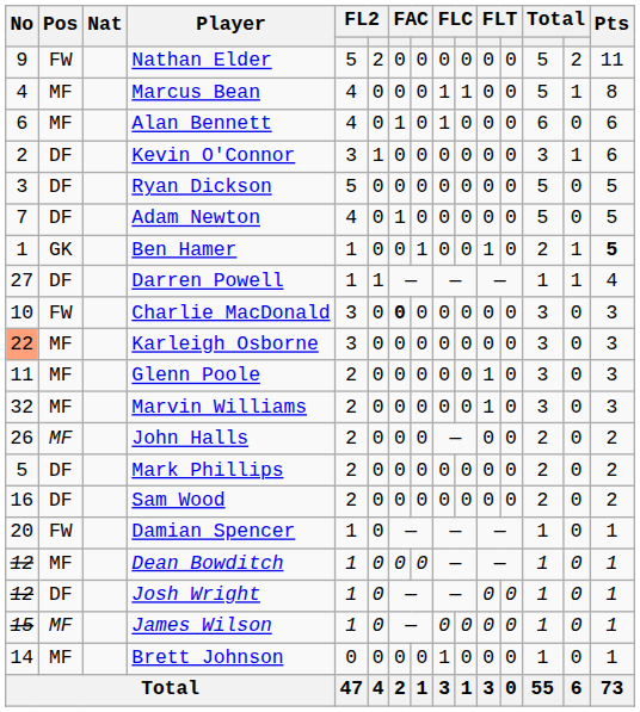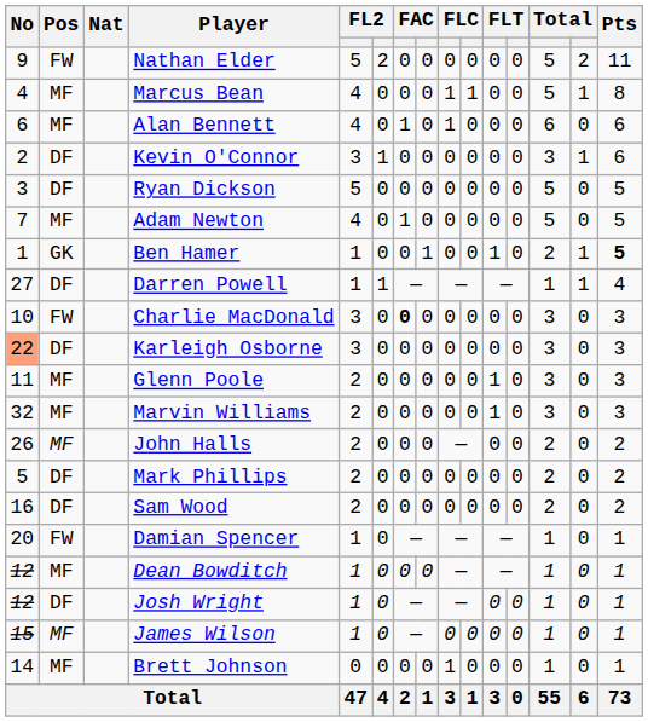Adam Newton | Pos: DF -> MF
Karleigh Osborne | Pos: MF -> DF
